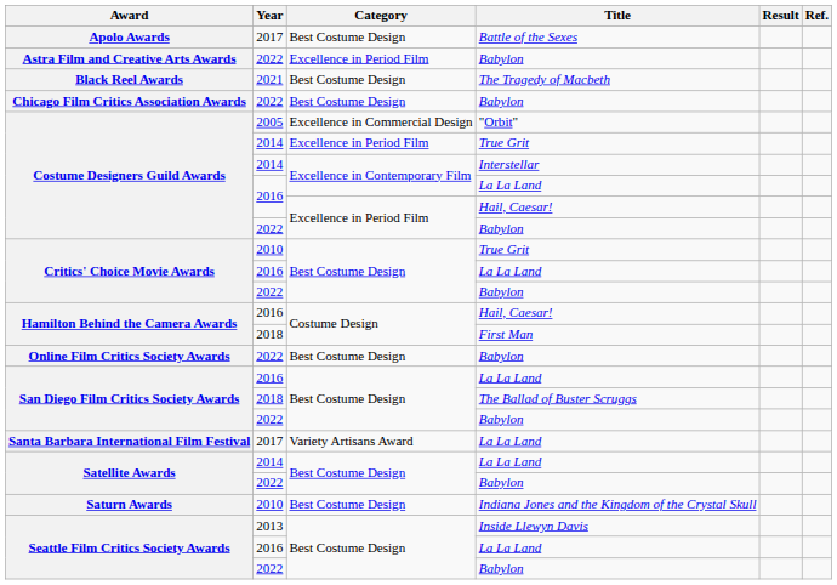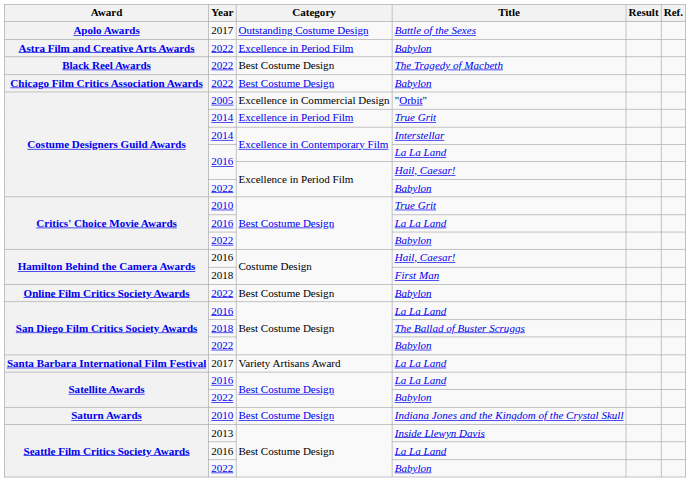Apolo Awards | Category: Best Costume Design -> Outstanding Costume Design
Black Reel Awards | Year: 2021 -> 2022
Satellite Awards / La La Land | Year: 2014 -> 2016
